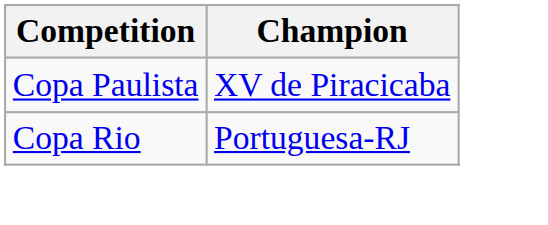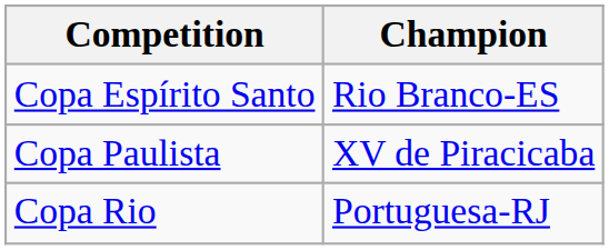+ row: Copa Espírito Santo | Rio Branco-ES
